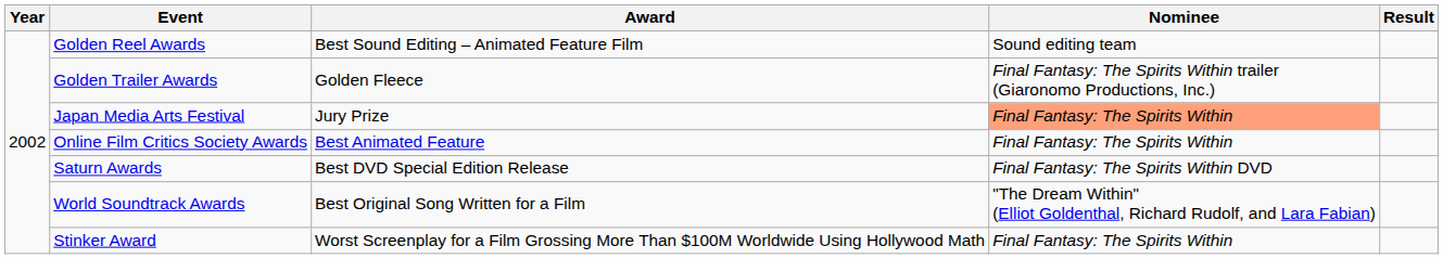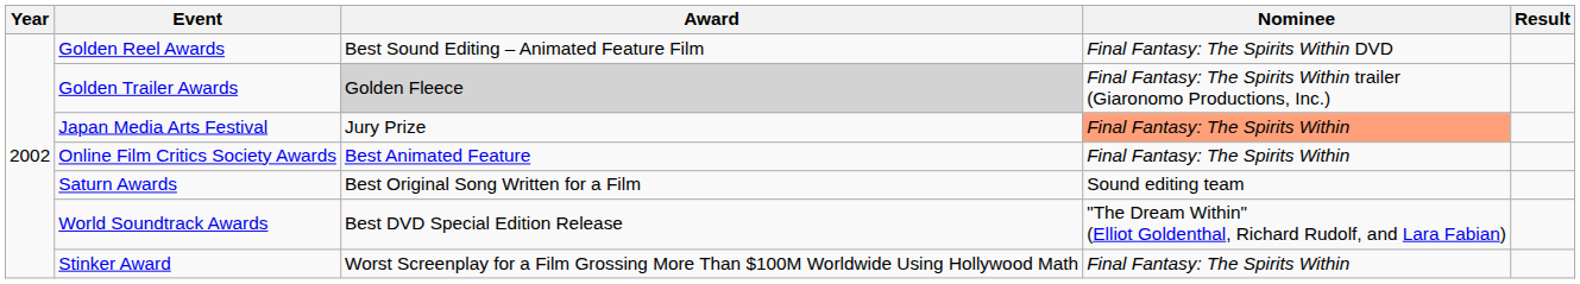Golden Reel Awards | Nominee: Sound editing team -> Final Fantasy: The Spirits Within DVD
Golden Trailer Awards | Award: no background -> lightgrey background
Saturn Awards | Award: Best DVD Special Edition Release -> Best Original Song Written for a Film
Saturn Awards | Nominee: Final Fantasy: The Spirits Within DVD -> Sound editing team
World Soundtrack Awards | Award: Best Original Song Written for a Film -> Best DVD Special Edition Release
